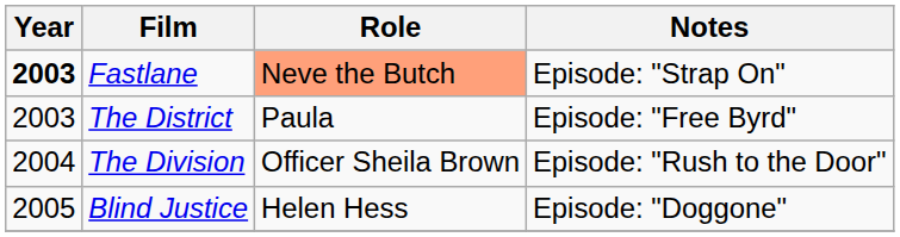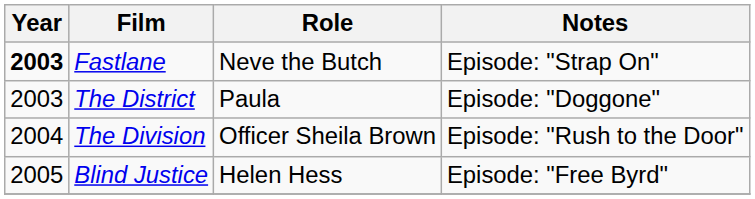Fastlane | Role: lightsalmon background -> no background
The District | Notes: Episode: "Free Byrd" -> Episode: "Doggone"
Blind Justice | Notes: Episode: "Doggone" -> Episode: "Free Byrd"
